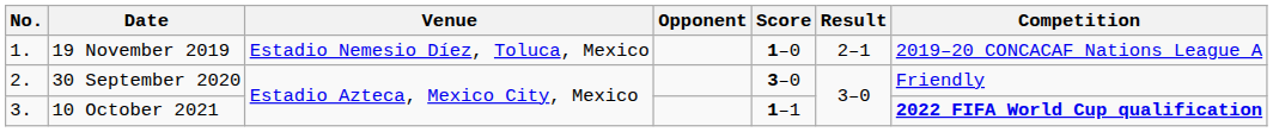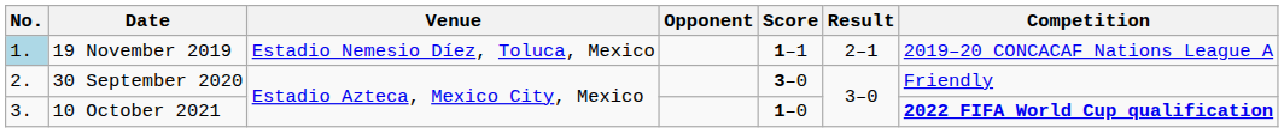19 November 2019 | No.: no background -> lightblue background
19 November 2019 | Score: 1–0 -> 1–1
10 October 2021 | Score: 1–1 -> 1–0
